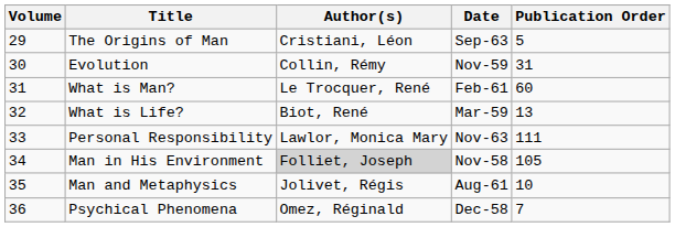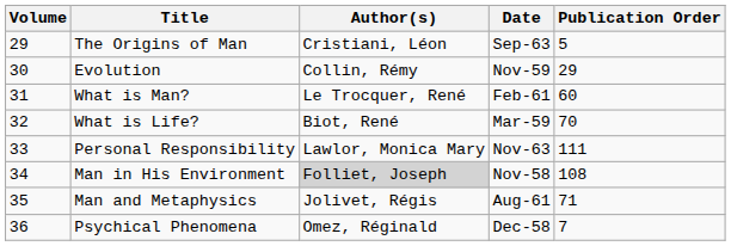Evolution | Publication Order: 31 -> 29
What is Life? | Publication Order: 13 -> 70
Man in His Environment | Publication Order: 105 -> 108
Man and Metaphysics | Publication Order: 10 -> 71
